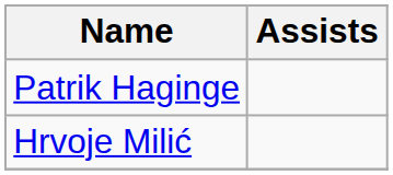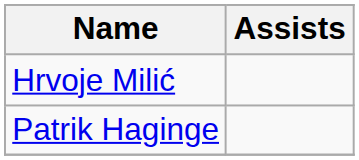rows swapped: Hrvoje Milić <-> Patrik Haginge
